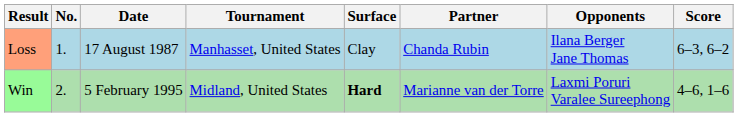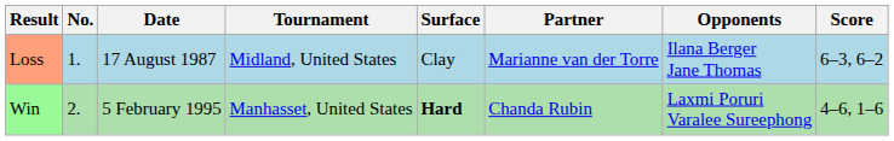Loss | Tournament: Manhasset, United States -> Midland, United States
Loss | Partner: Chanda Rubin -> Marianne van der Torre
Win | Tournament: Midland, United States -> Manhasset, United States
Win | Partner: Marianne van der Torre -> Chanda Rubin
